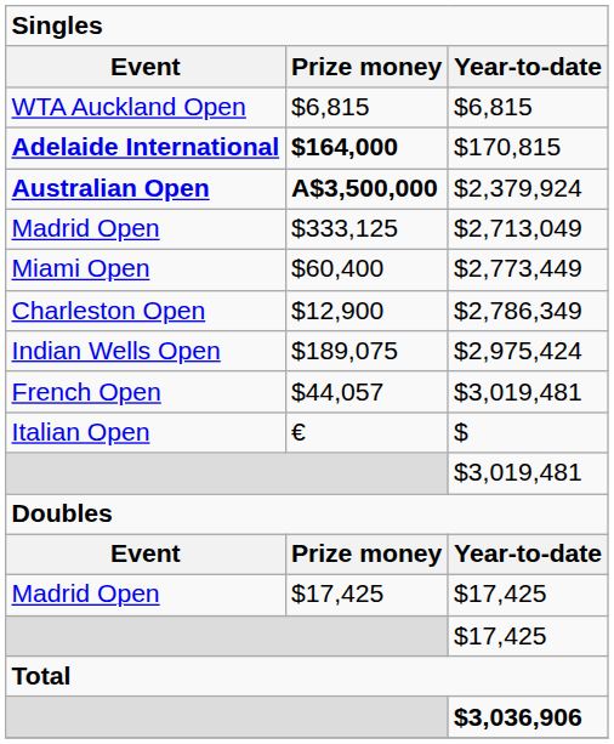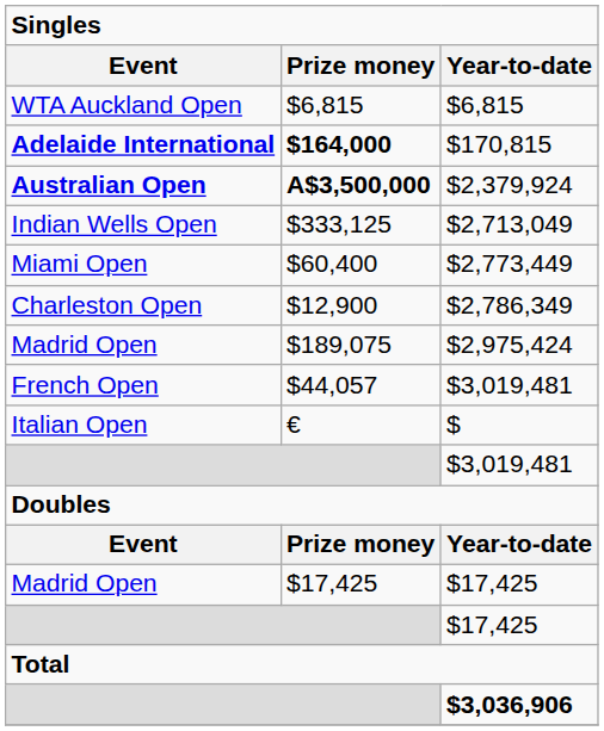$333,125 | Event: Madrid Open -> Indian Wells Open
$189,075 | Event: Indian Wells Open -> Madrid Open
